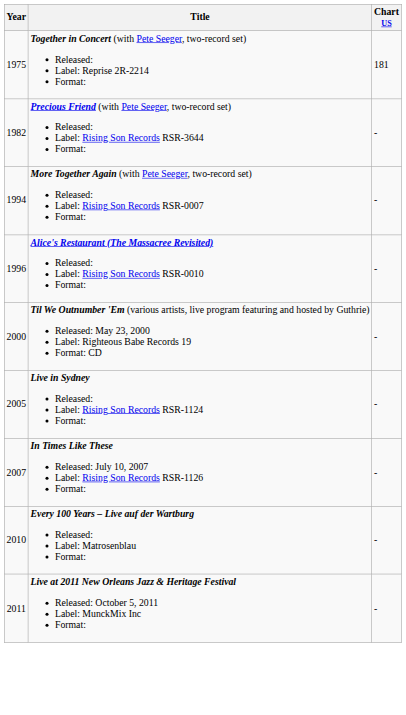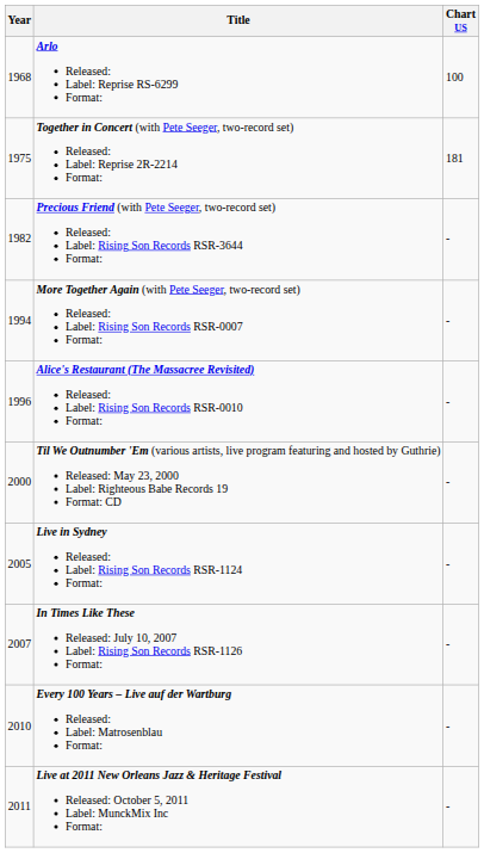+ row: 1968 | Arlo Released: Label: Reprise RS-6299 Format: | 100
